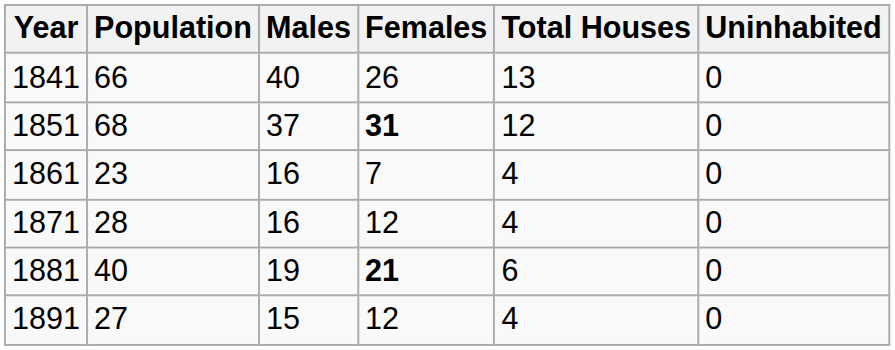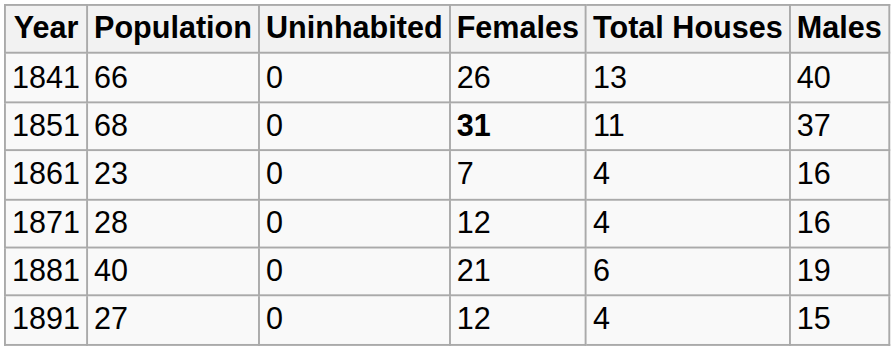columns swapped: Males <-> Uninhabited
1851 | Total Houses: 12 -> 11
1881 | Females: bold -> normal
